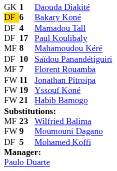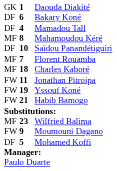Bakary Koné | column 1: gold background -> no background
- row: DF | 17 | Paul Koulibaly
+ row: MF | 18 | Charles Kaboré
